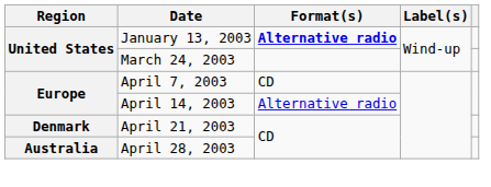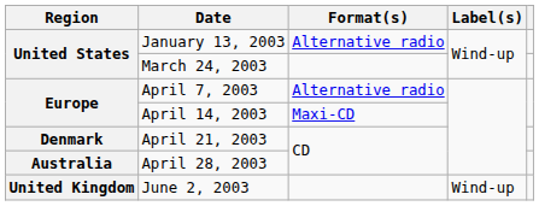January 13, 2003 | Format(s): bold -> normal
April 7, 2003 | Format(s): CD -> Alternative radio
April 14, 2003 | Format(s): Alternative radio -> Maxi-CD
+ row: United Kingdom | June 2, 2003 | Wind-up
